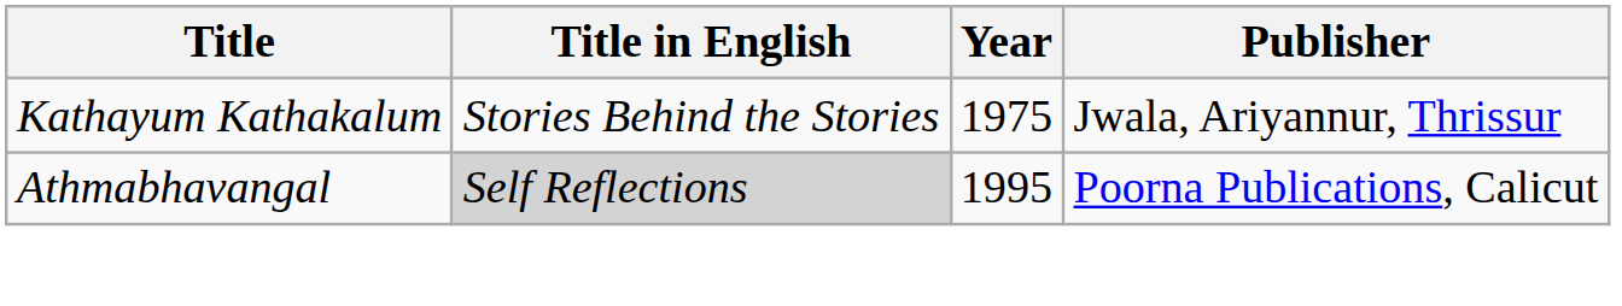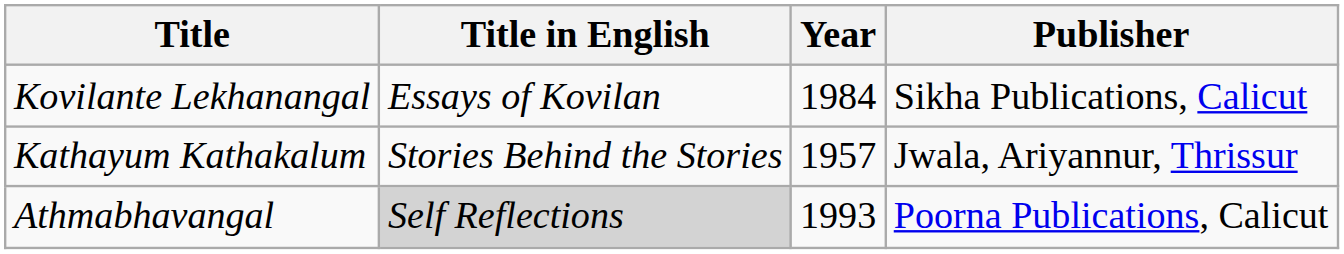+ row: Kovilante Lekhanangal | Essays of Kovilan | 1984 | Sikha Publications, Calicut
Kathayum Kathakalum | Year: 1975 -> 1957
Athmabhavangal | Year: 1995 -> 1993
